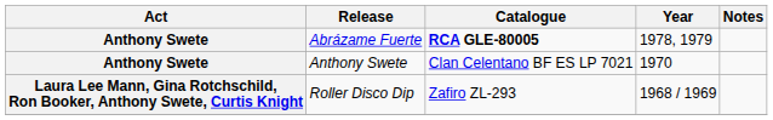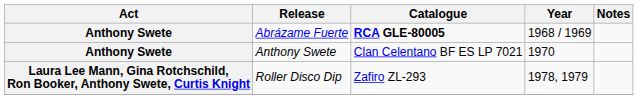Abrázame Fuerte | Year: 1978, 1979 -> 1968 / 1969
Roller Disco Dip | Year: 1968 / 1969 -> 1978, 1979
